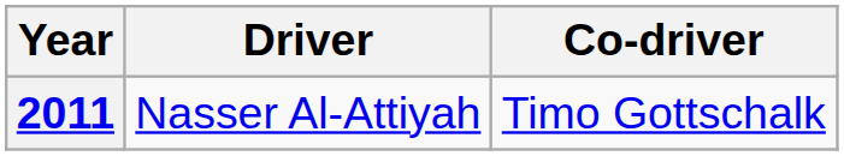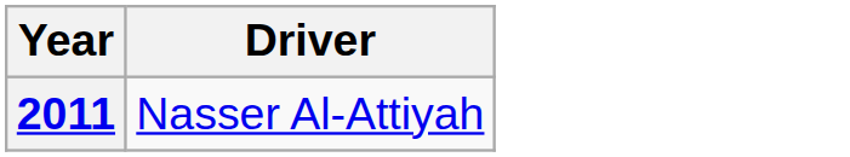- column: Co-driver | Timo Gottschalk
